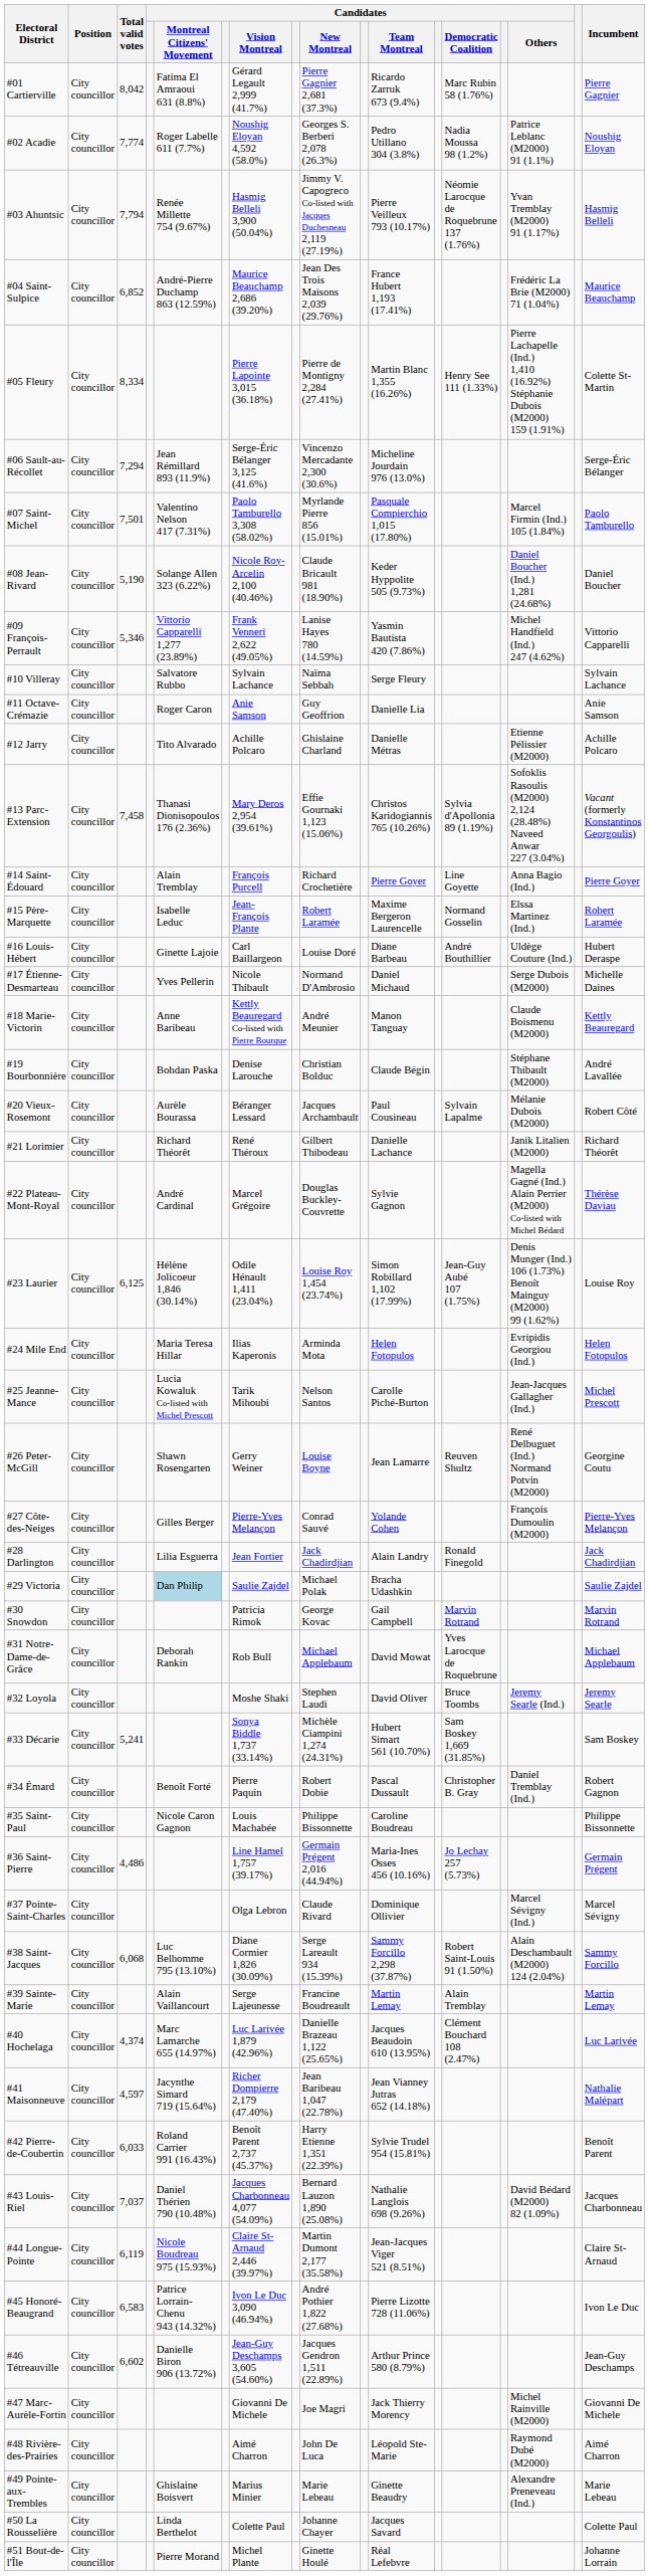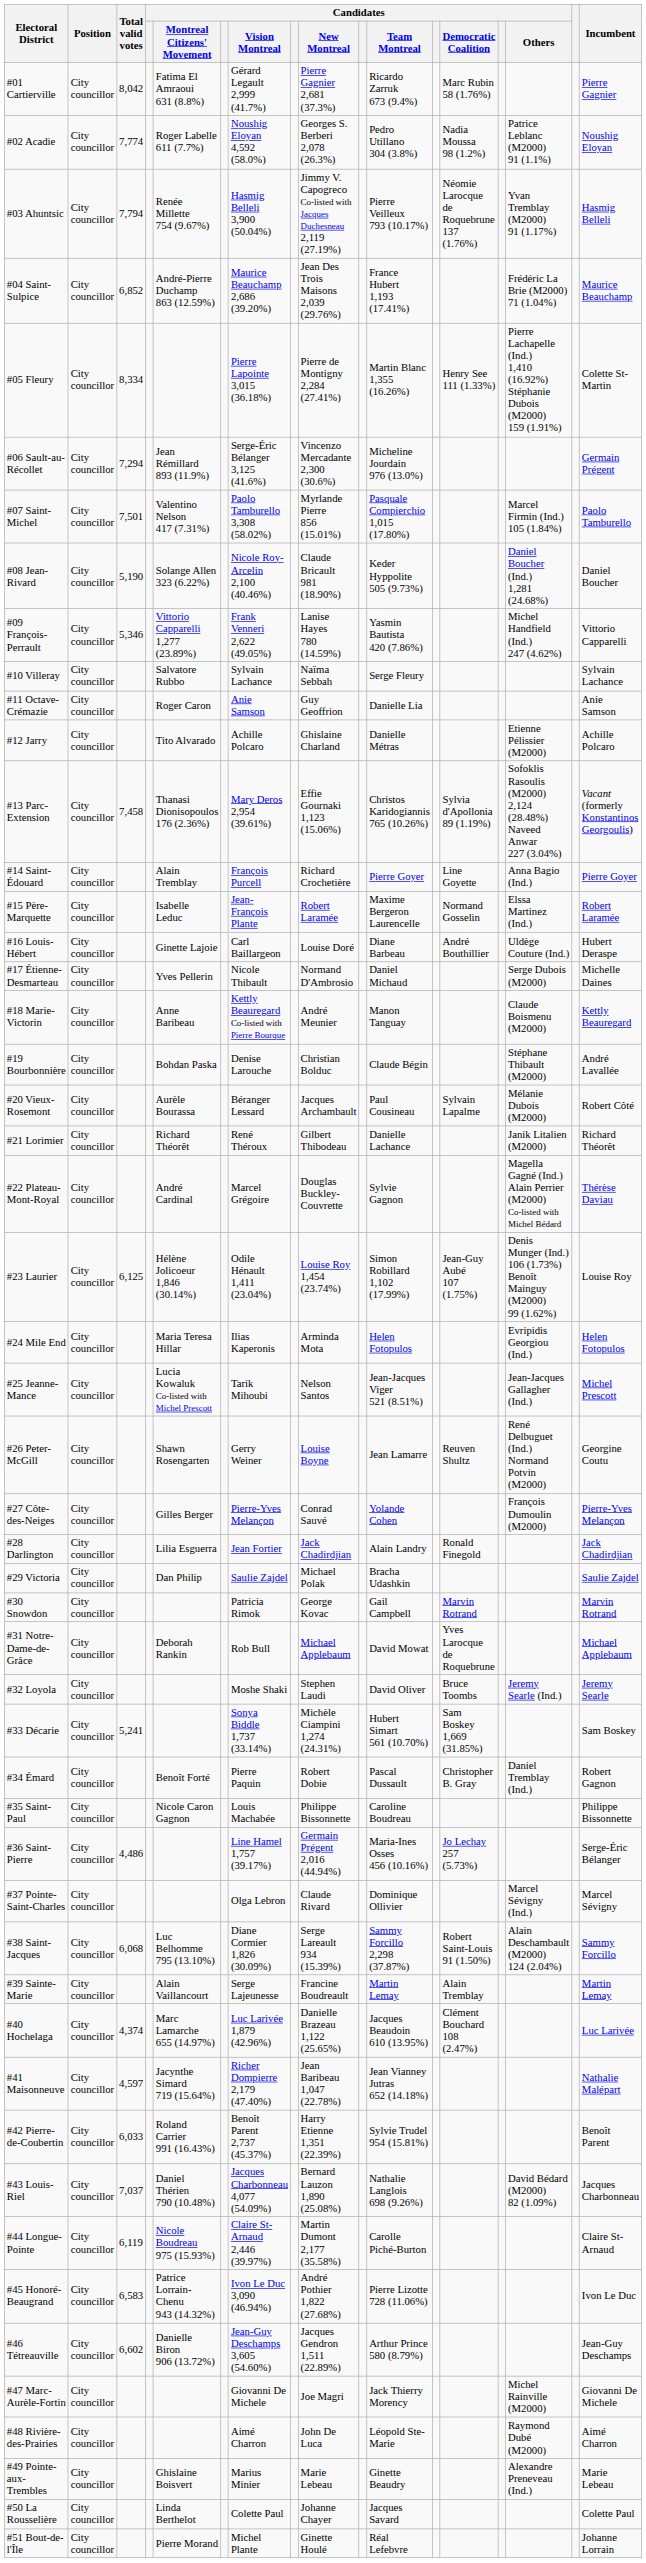#06 Sault-au-Récollet | Incumbent: Serge-Éric Bélanger -> Germain Prégent
#25 Jeanne-Mance | Candidates / Team Montreal: Carolle Piché-Burton -> Jean-Jacques Viger 521 (8.51%)
#29 Victoria | Candidates / Montreal Citizens' Movement: lightblue background -> no background
#36 Saint-Pierre | Incumbent: Germain Prégent -> Serge-Éric Bélanger
#44 Longue-Pointe | Candidates / Team Montreal: Jean-Jacques Viger 521 (8.51%) -> Carolle Piché-Burton
